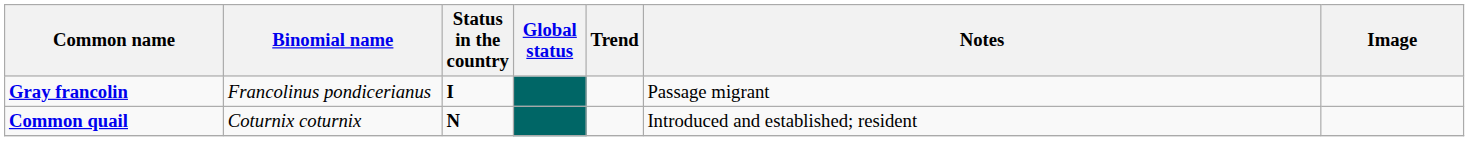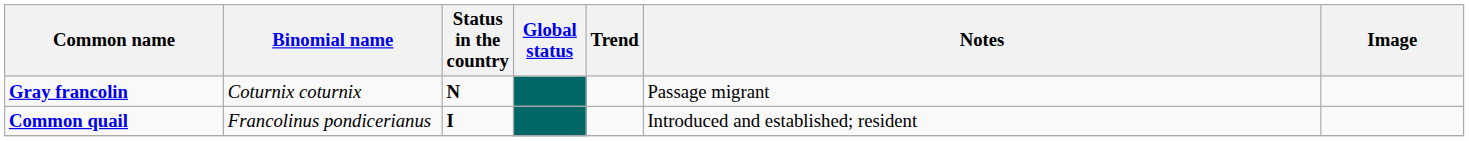Gray francolin | Binomial name: Francolinus pondicerianus -> Coturnix coturnix
Gray francolin | Status in the country: I -> N
Common quail | Binomial name: Coturnix coturnix -> Francolinus pondicerianus
Common quail | Status in the country: N -> I
